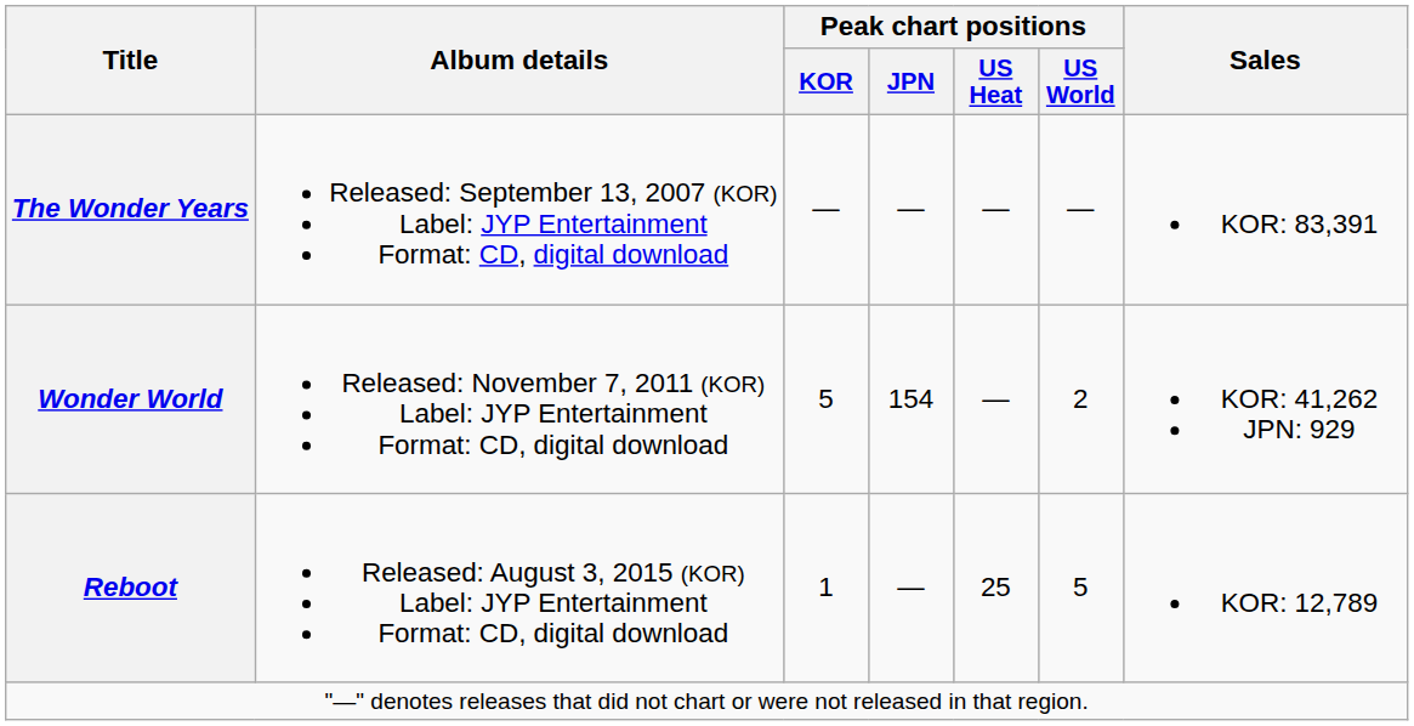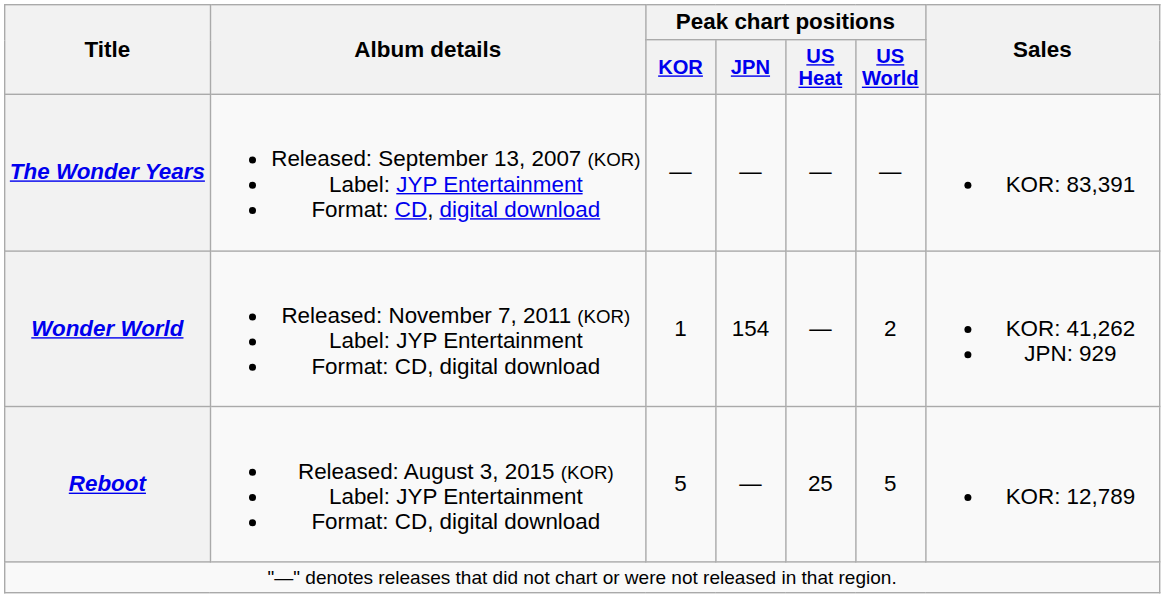Wonder World | Peak chart positions / KOR: 5 -> 1
Reboot | Peak chart positions / KOR: 1 -> 5
